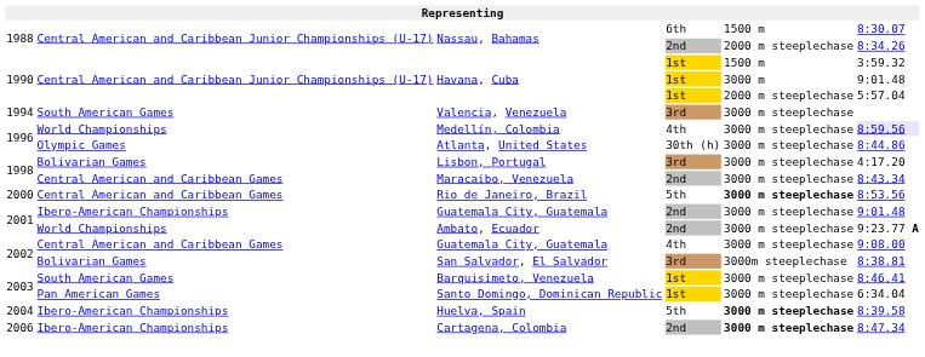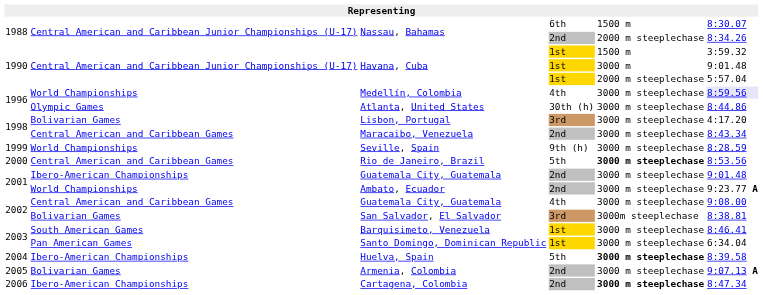- row: 1994 | South American Games | Valencia, Venezuela | 3rd | 3000 m steeplechase
+ row: 1999 | World Championships | Seville, Spain | 9th (h) | 3000 m steeplechase | 8:28.59
+ row: 2005 | Bolivarian Games | Armenia, Colombia | 2nd | 3000 m steeplechase | 9:07.13 A
